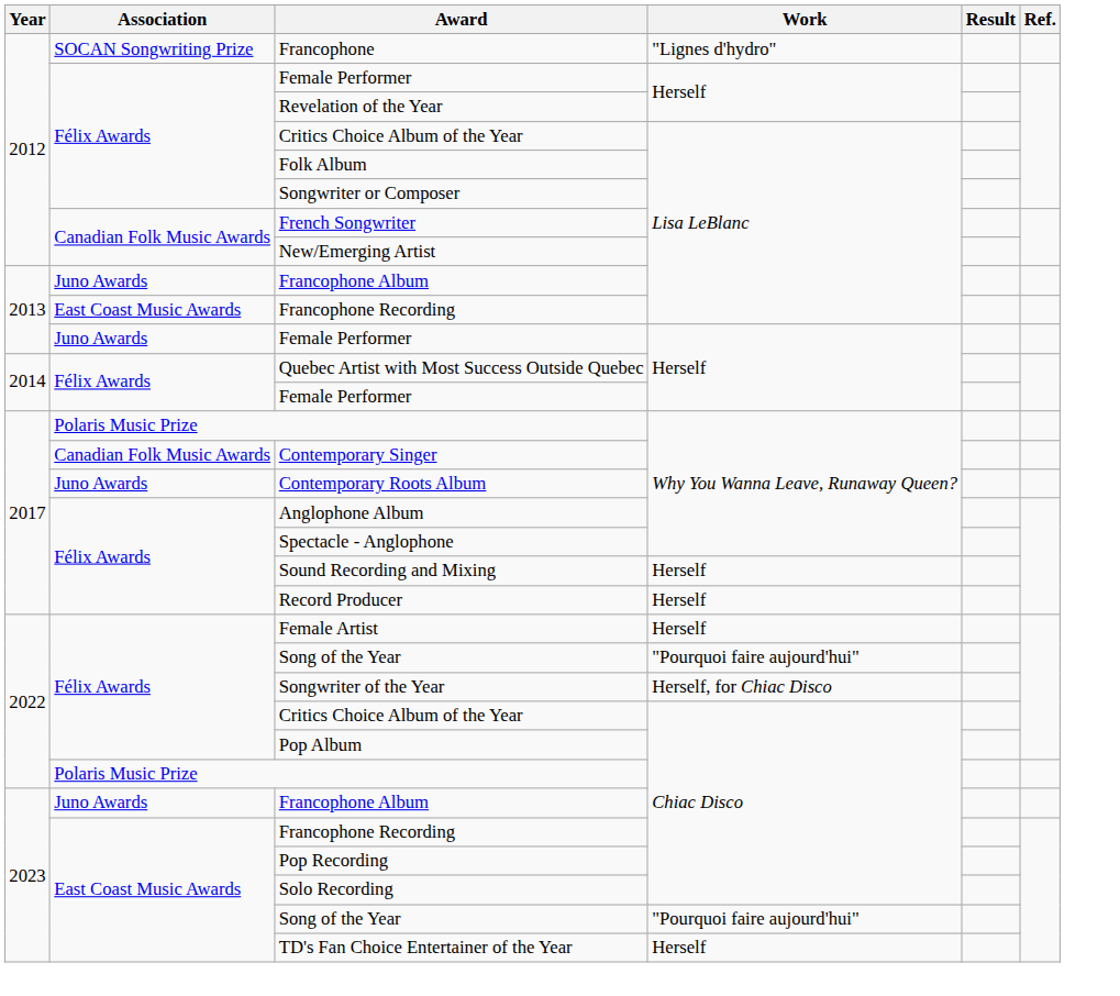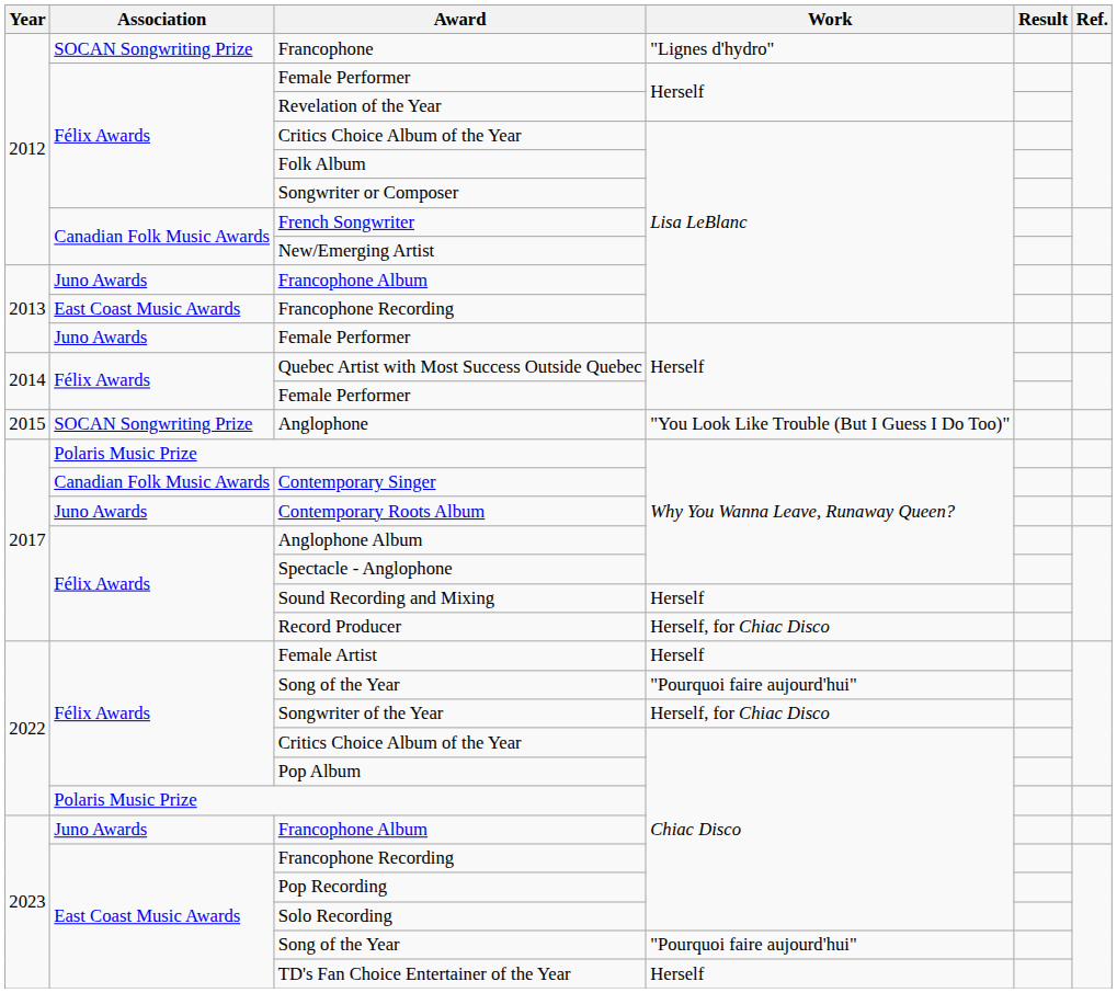+ row: 2015 | SOCAN Songwriting Prize | Anglophone | "You Look Like Trouble (But I Guess I Do Too)"
Record Producer | Work: Herself -> Herself, for Chiac Disco
